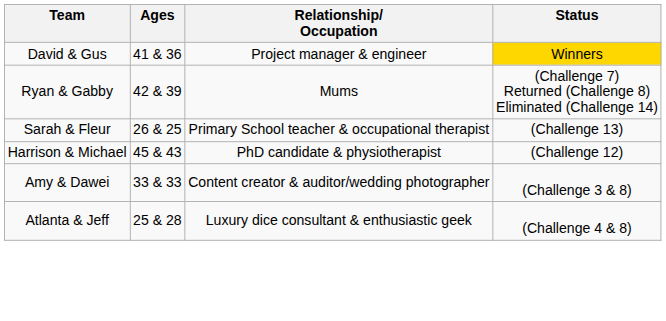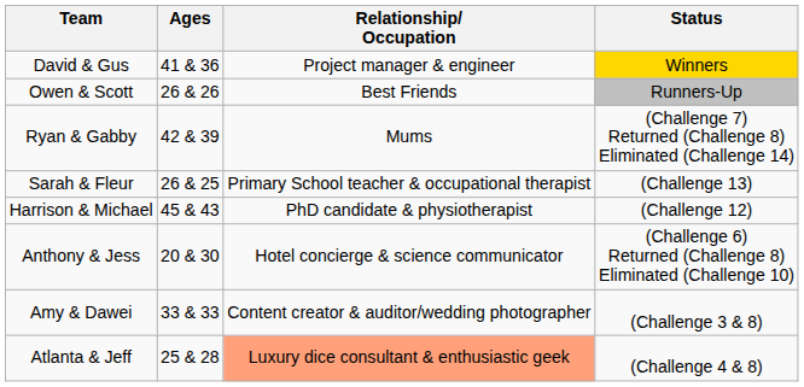+ row: Owen & Scott | 26 & 26 | Best Friends | Runners-Up
+ row: Anthony & Jess | 20 & 30 | Hotel concierge & science communicator | (Challenge 6) Returned (Challenge 8) Eliminated (Challenge 10)
Atlanta & Jeff | Relationship/ Occupation: no background -> lightsalmon background
